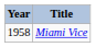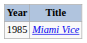Miami Vice | Year: 1958 -> 1985
